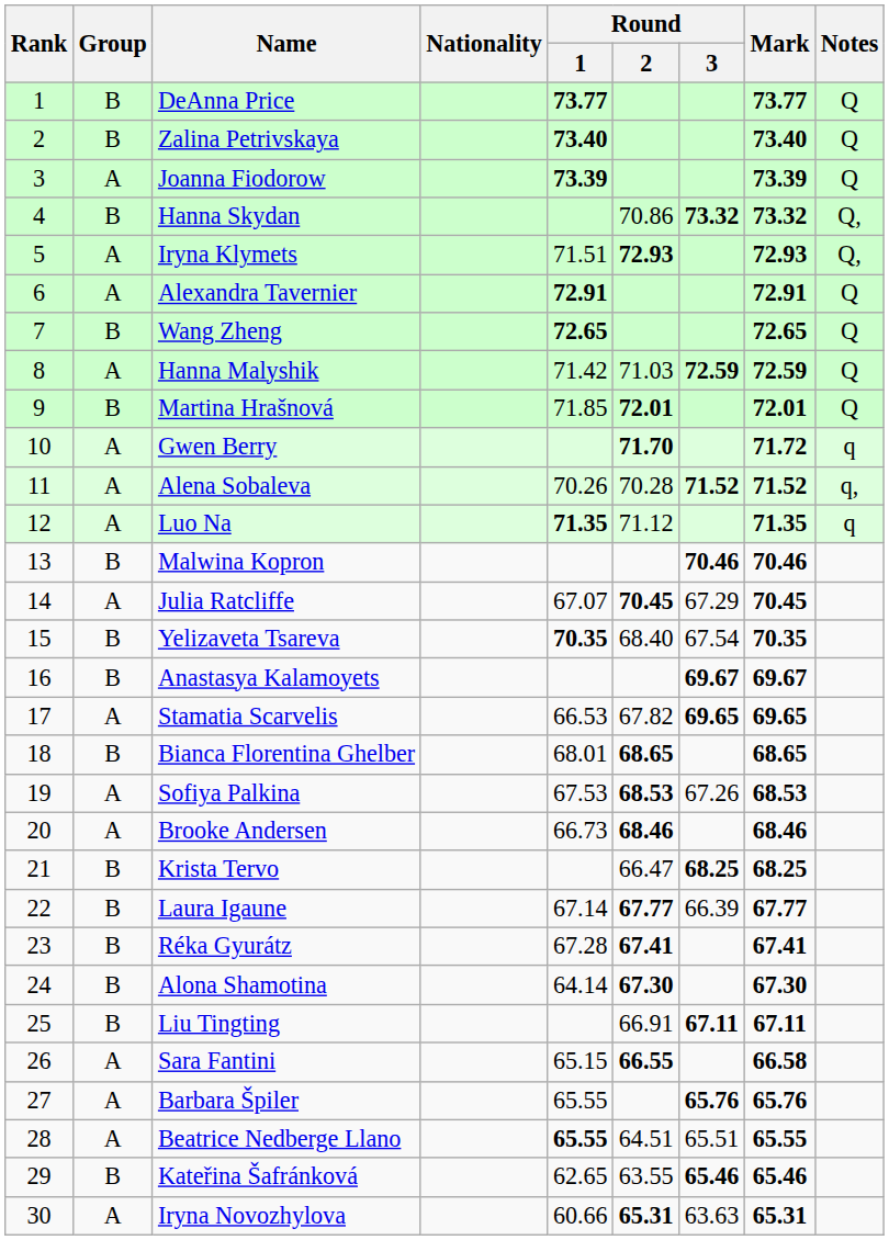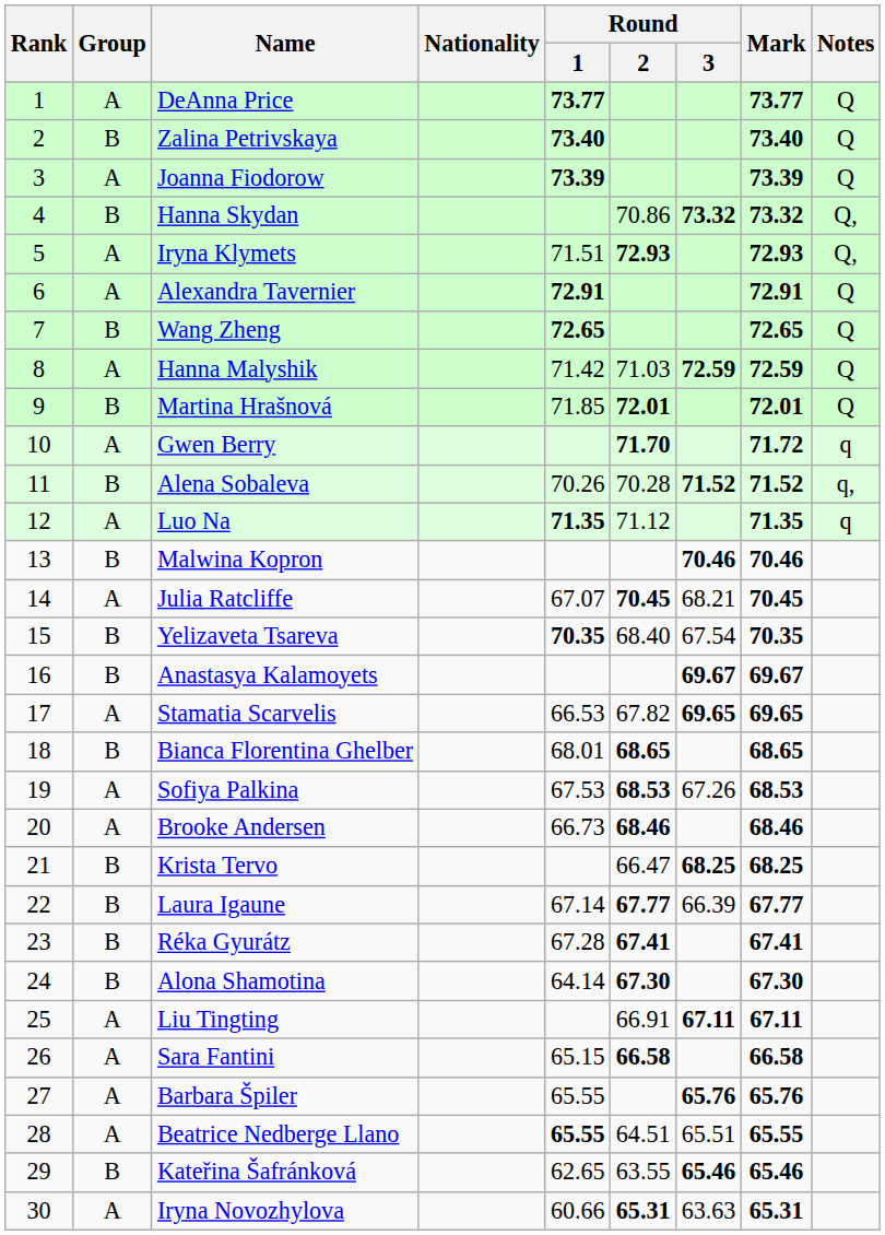DeAnna Price | Group: B -> A
Alena Sobaleva | Group: A -> B
Julia Ratcliffe | Round / 3: 67.29 -> 68.21
Liu Tingting | Group: B -> A
Sara Fantini | Round / 2: 66.55 -> 66.58
